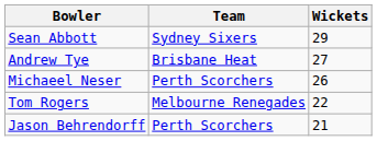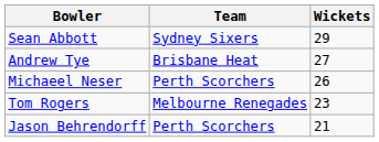Tom Rogers | Wickets: 22 -> 23
